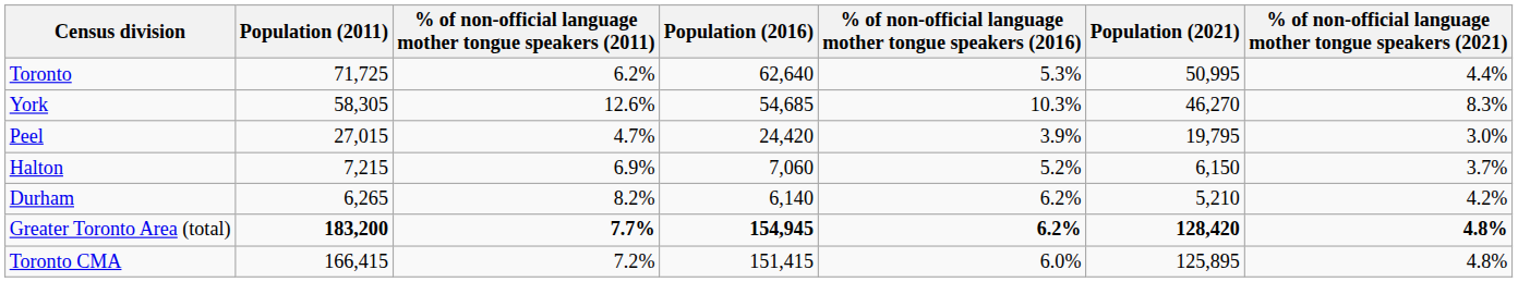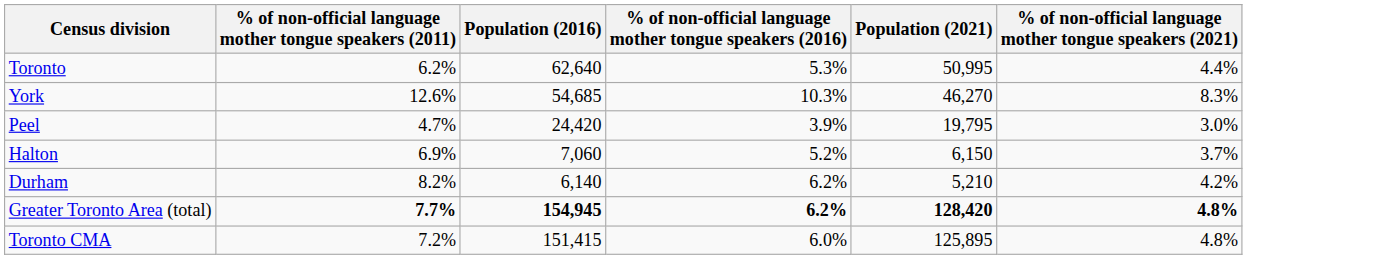- column: Population (2011) | 71,725 | 58,305 | 27,015 | 7,215 | 6,265 | 183,200 | 166,415
